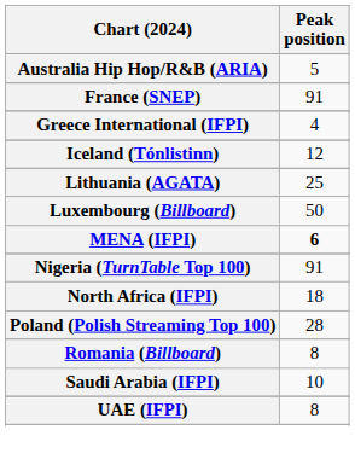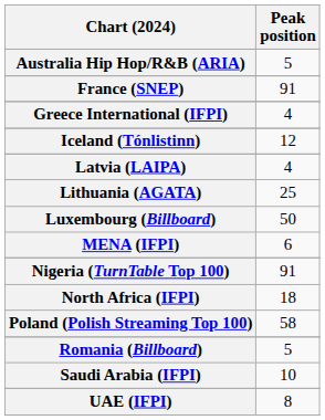+ row: Latvia (LAIPA) | 4
MENA (IFPI) | Peak position: bold -> normal
Poland (Polish Streaming Top 100) | Peak position: 28 -> 58
Romania (Billboard) | Peak position: 8 -> 5
